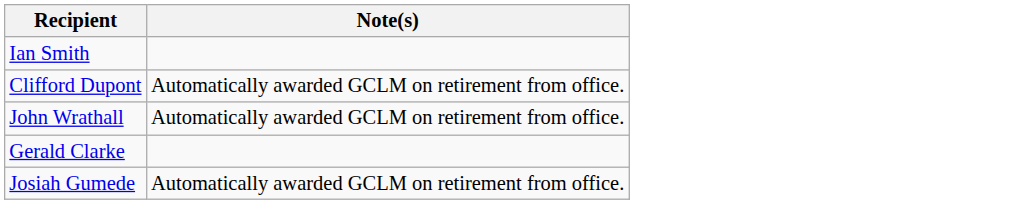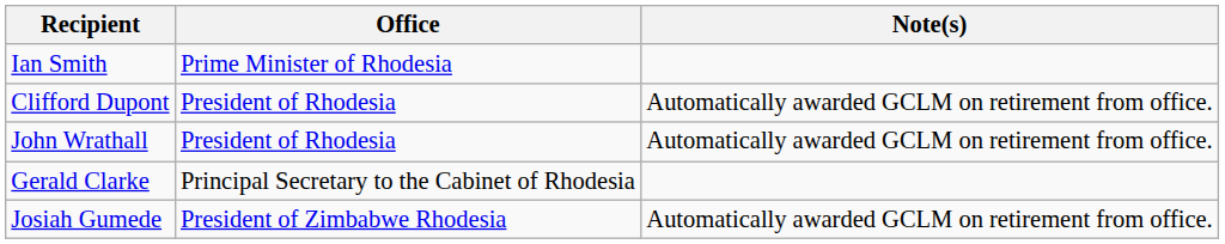+ column: Office | Prime Minister of Rhodesia | President of Rhodesia | President of Rhodesia | Principal Secretary to the Cabinet of Rhodesia | President of Zimbabwe Rhodesia
